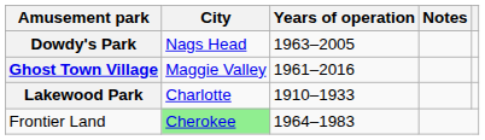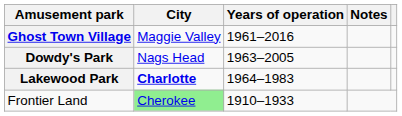rows swapped: Dowdy's Park <-> Ghost Town Village
Lakewood Park | City: normal -> bold
Lakewood Park | Years of operation: 1910–1933 -> 1964–1983
Frontier Land | Years of operation: 1964–1983 -> 1910–1933
